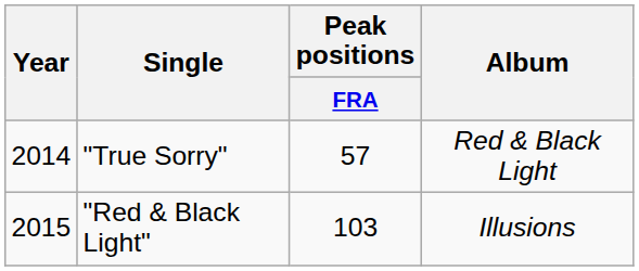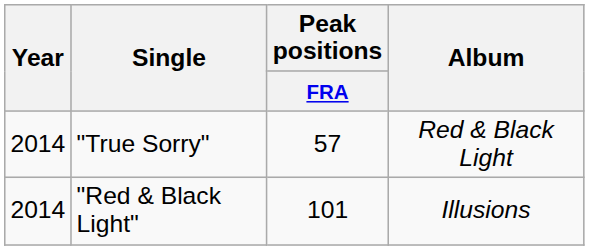"Red & Black Light" | Year: 2015 -> 2014
"Red & Black Light" | Peak positions / FRA: 103 -> 101
